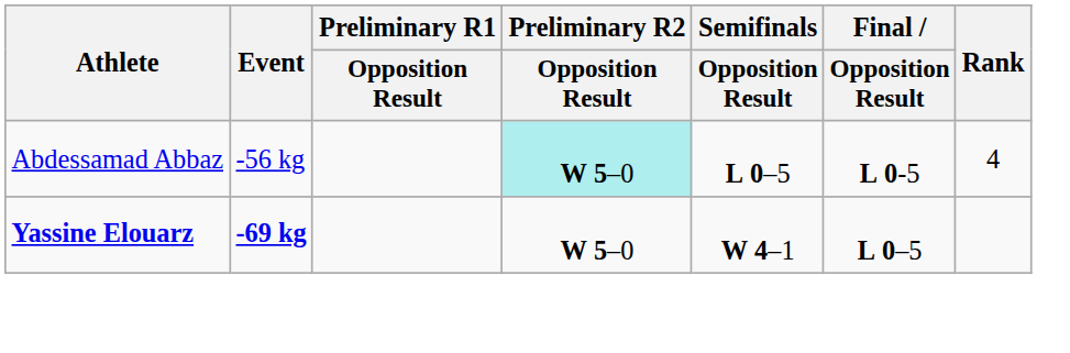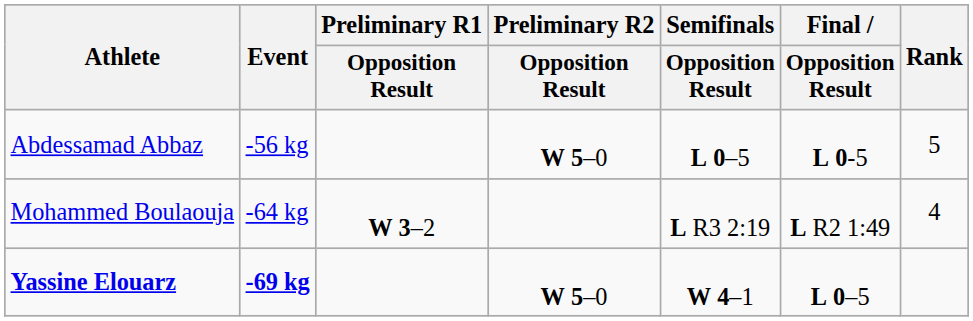Abdessamad Abbaz | Preliminary R2 / Opposition Result: paleturquoise background -> no background
Abdessamad Abbaz | Rank: 4 -> 5
+ row: Mohammed Boulaouja | -64 kg | W 3–2 | L R3 2:19 | L R2 1:49 | 4
